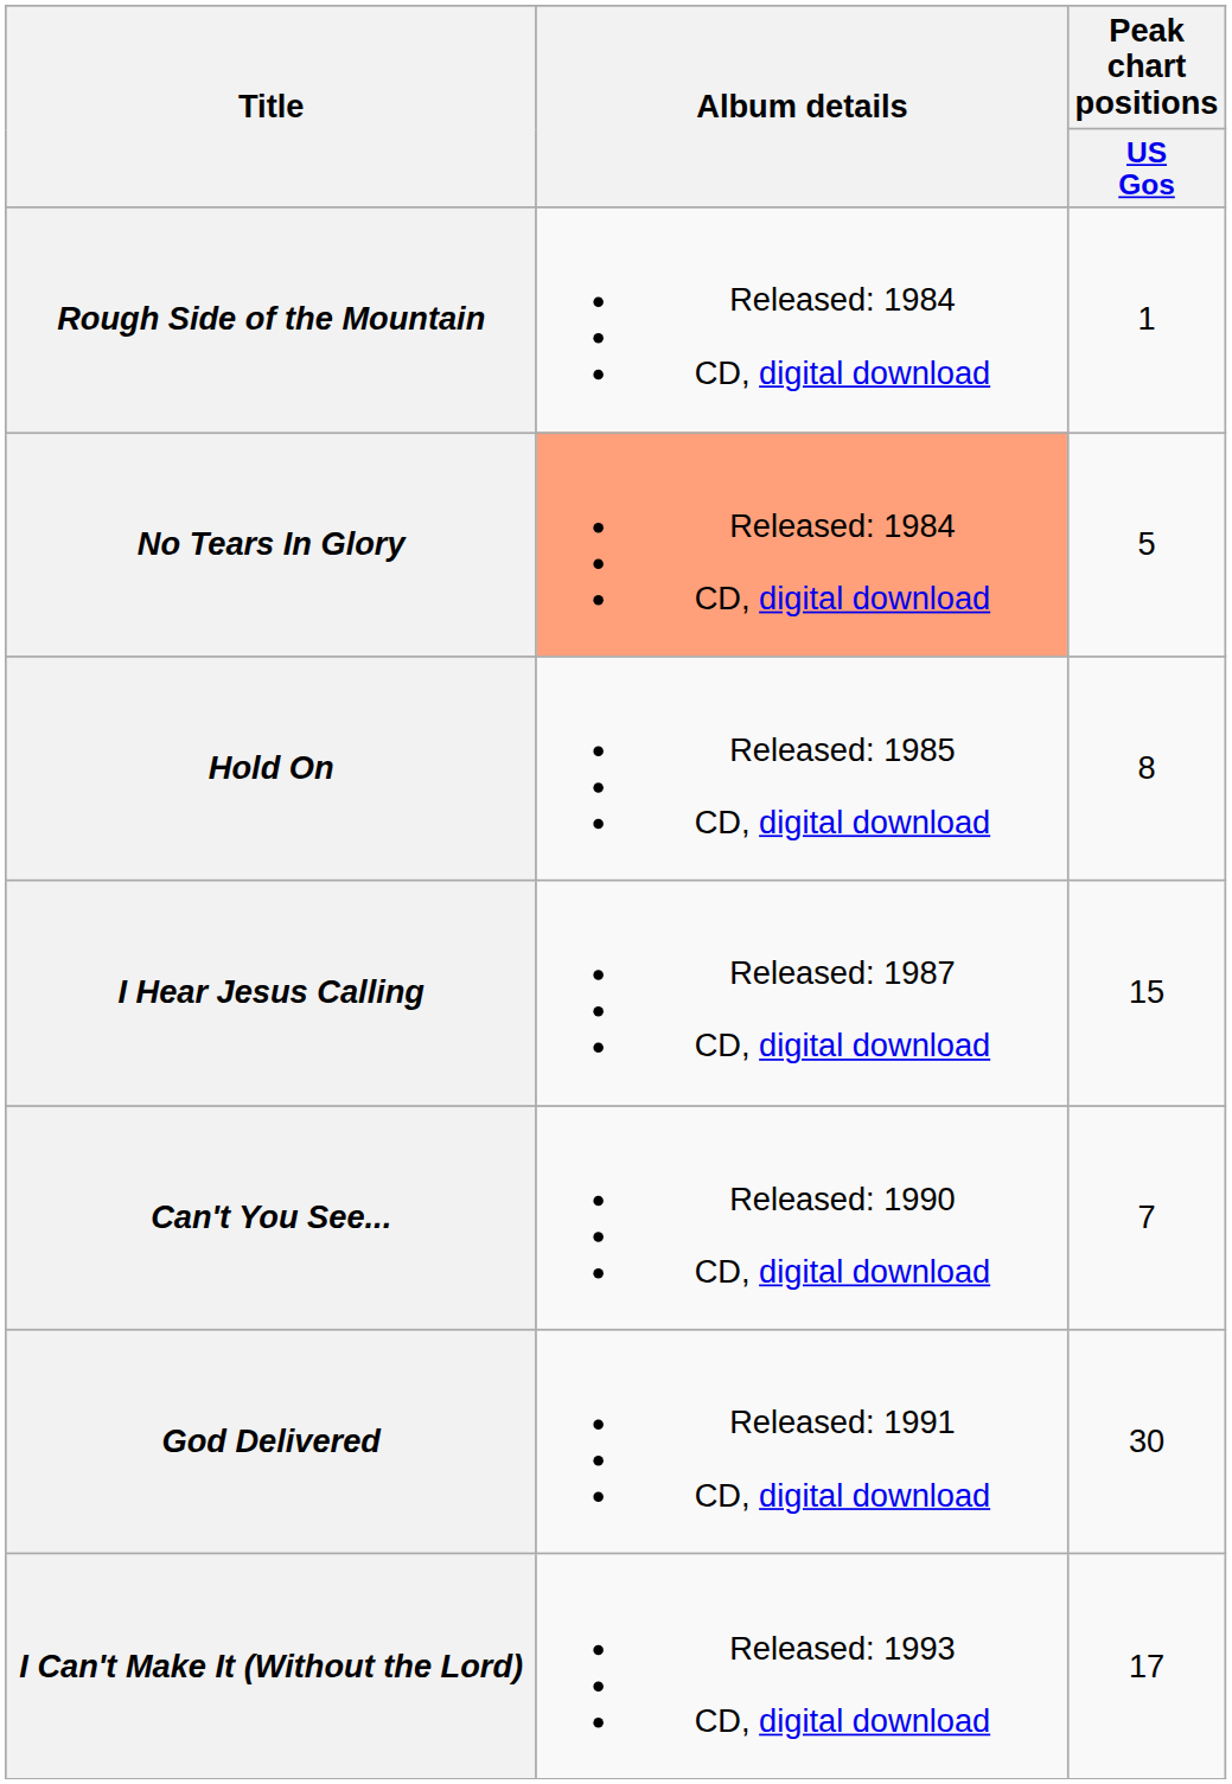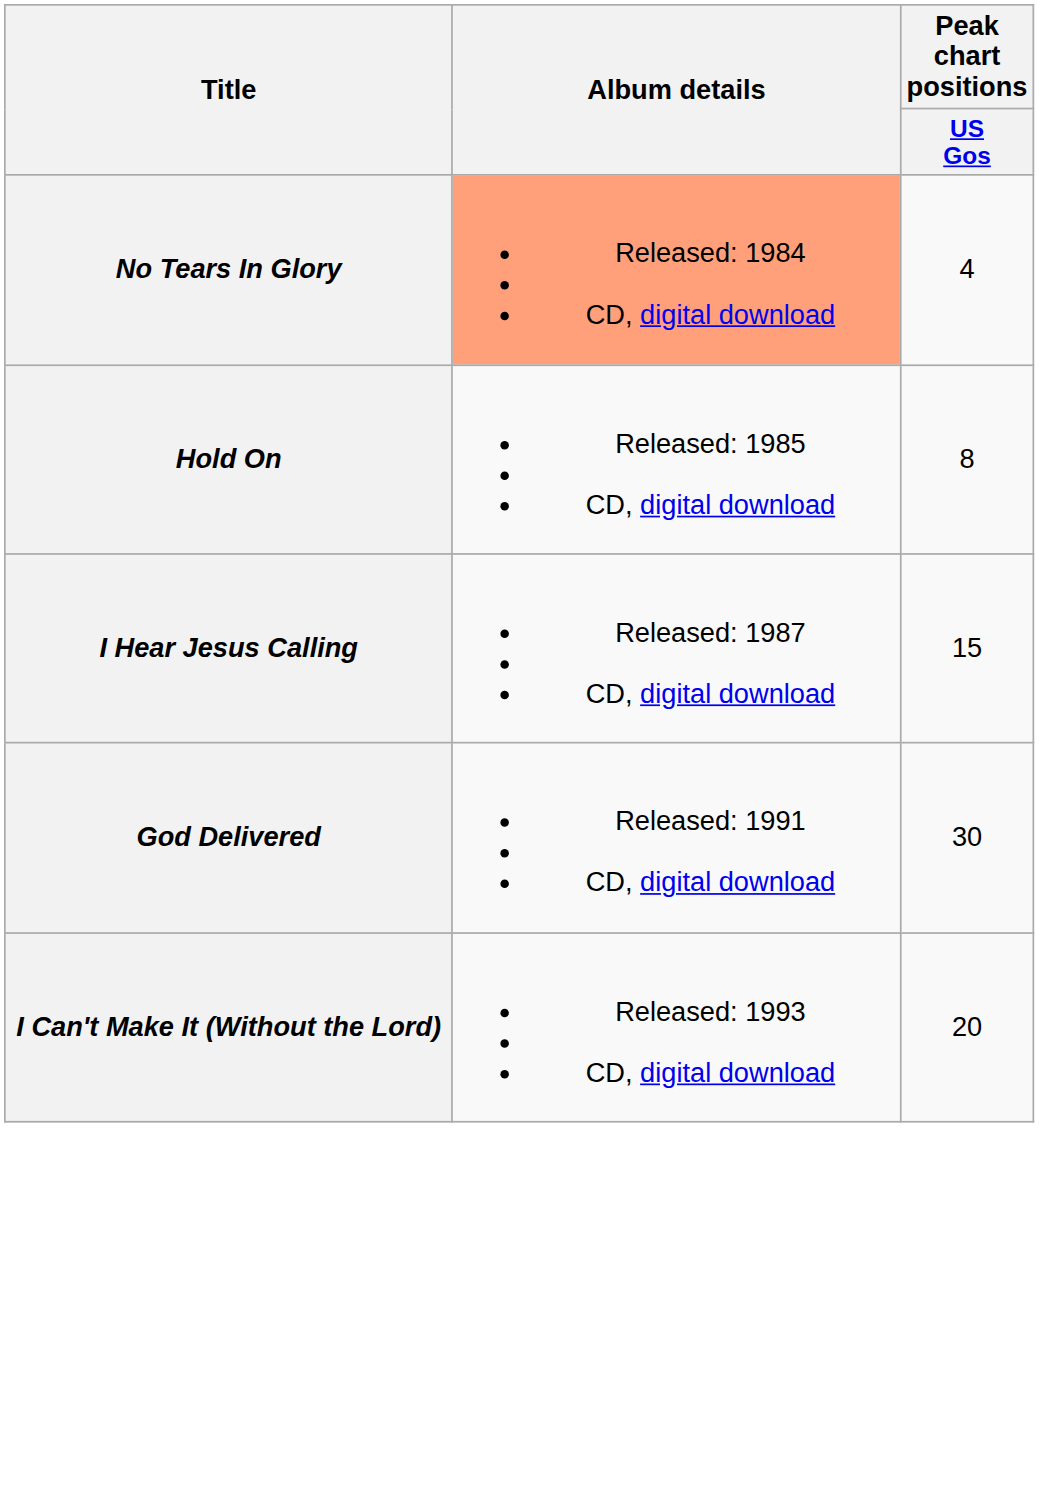- row: Rough Side of the Mountain | Released: 1984 CD, digital download | 1
No Tears In Glory | Peak chart positions / US Gos: 5 -> 4
- row: Can't You See... | Released: 1990 CD, digital download | 7
I Can't Make It (Without the Lord) | Peak chart positions / US Gos: 17 -> 20
